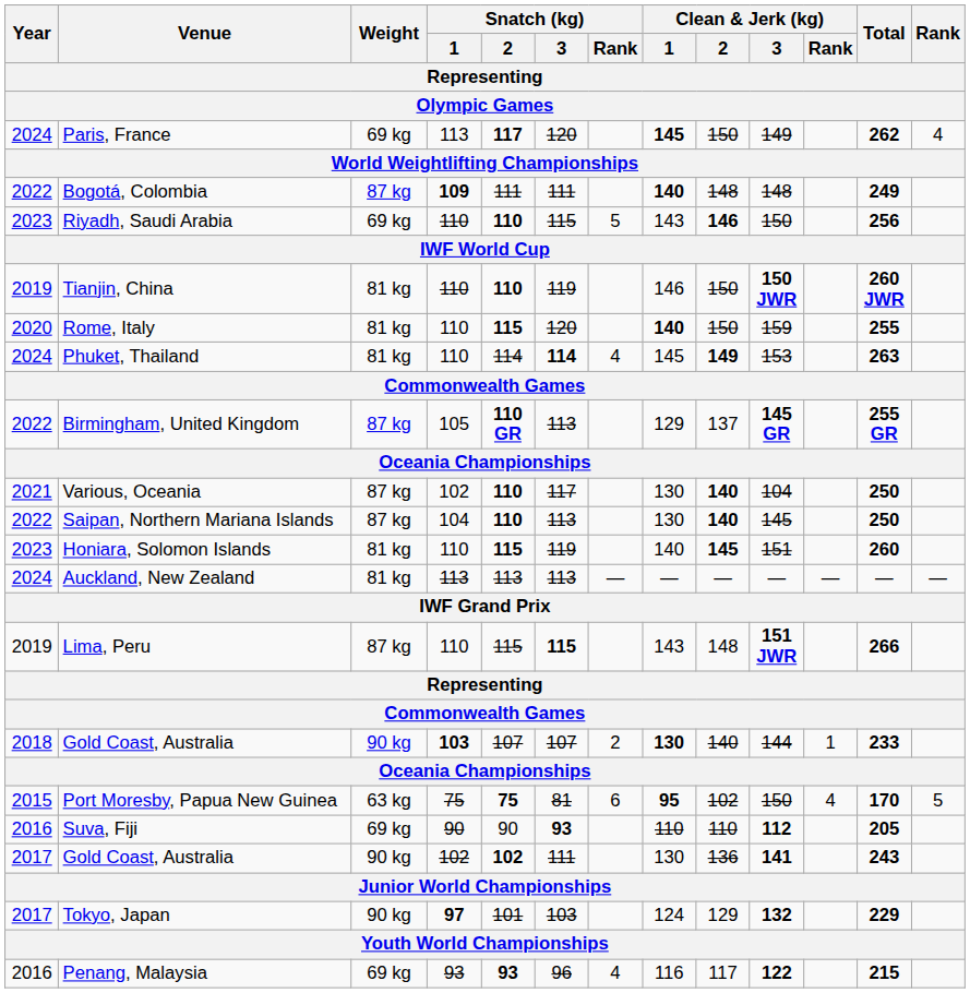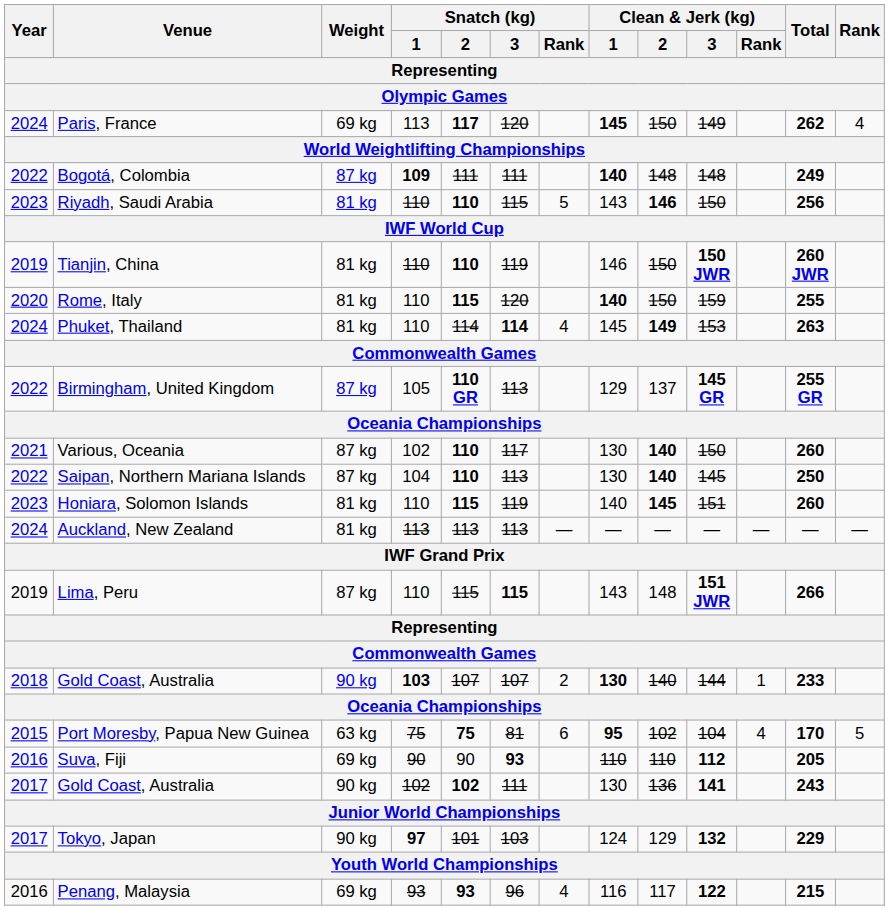Riyadh, Saudi Arabia | Weight: 69 kg -> 81 kg
Various, Oceania | Clean & Jerk (kg) / 3: 104 -> 150
Various, Oceania | Total: 250 -> 260
Port Moresby, Papua New Guinea | Clean & Jerk (kg) / 3: 150 -> 104
